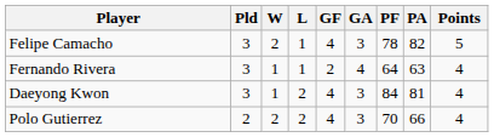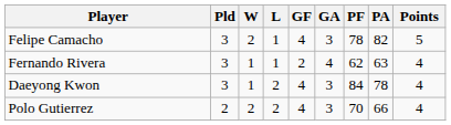Fernando Rivera | PF: 64 -> 62
Daeyong Kwon | PA: 81 -> 78
